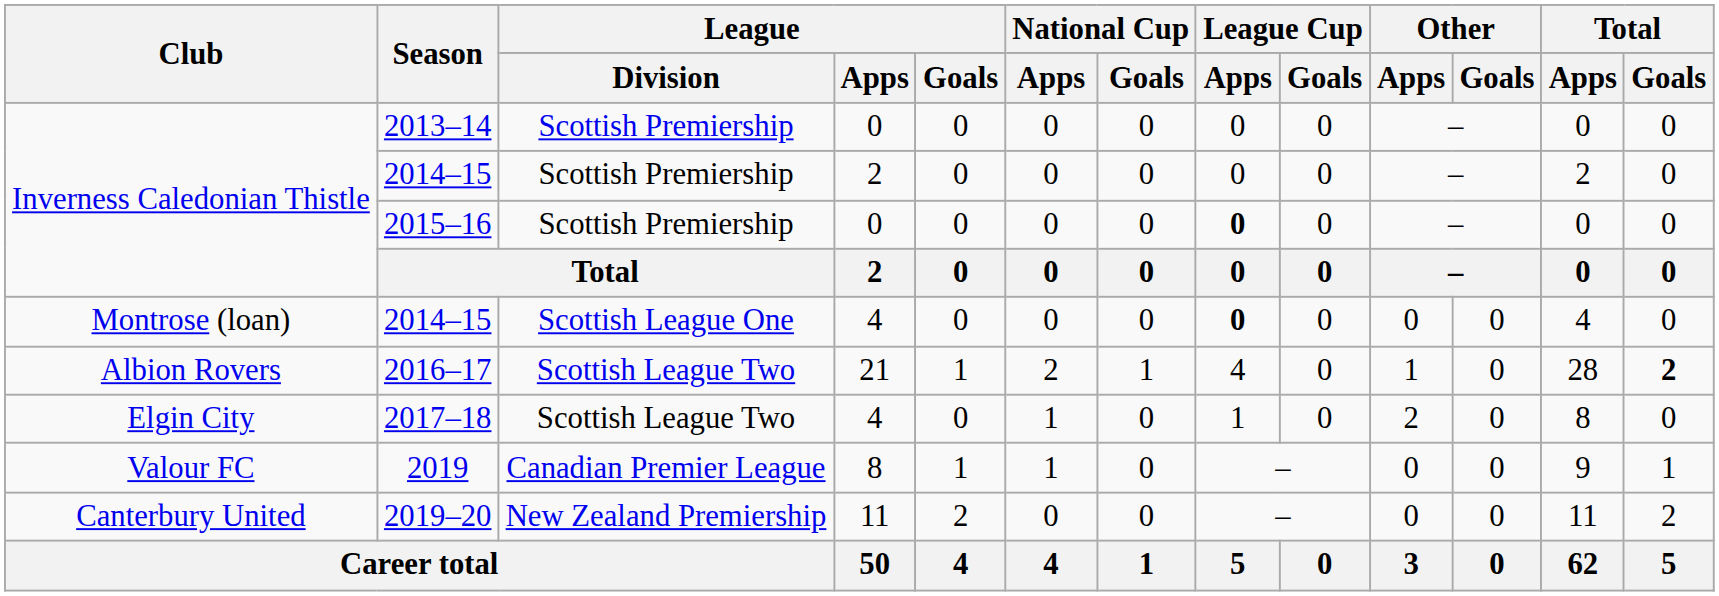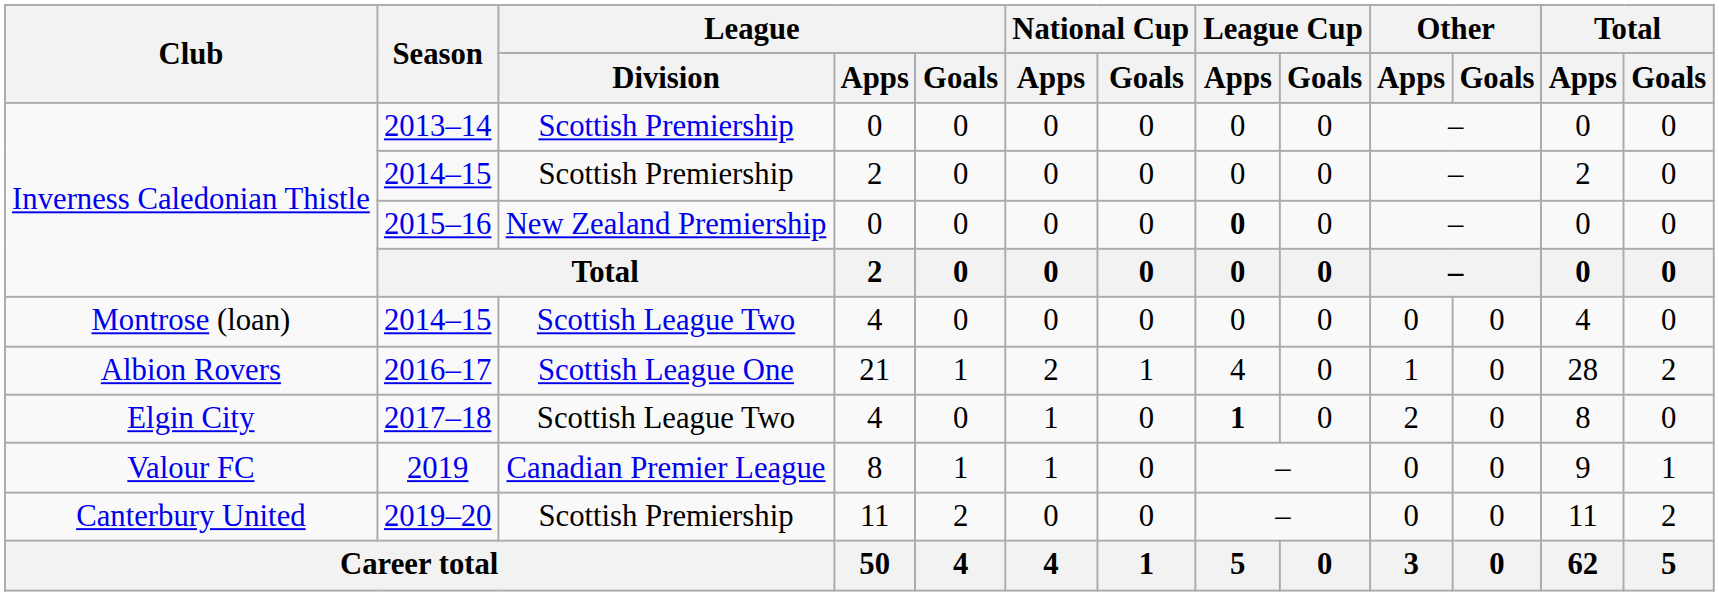2015–16 | League / Division: Scottish Premiership -> New Zealand Premiership
Montrose (loan) / 2014–15 | League / Division: Scottish League One -> Scottish League Two
Montrose (loan) / 2014–15 | League Cup / Apps: bold -> normal
2016–17 | League / Division: Scottish League Two -> Scottish League One
2016–17 | Total / Goals: bold -> normal
2017–18 | League Cup / Apps: normal -> bold
2019–20 | League / Division: New Zealand Premiership -> Scottish Premiership
